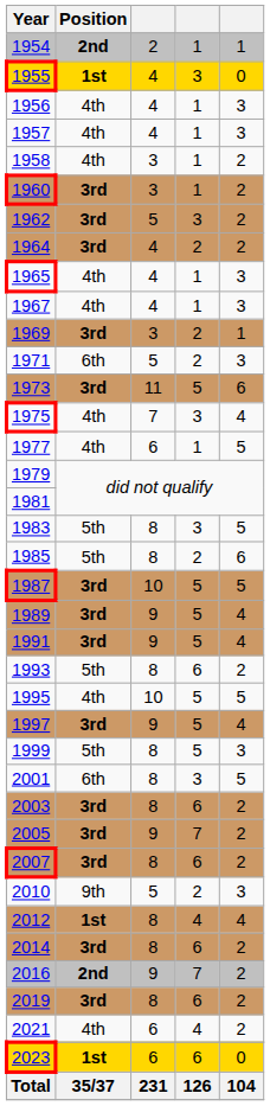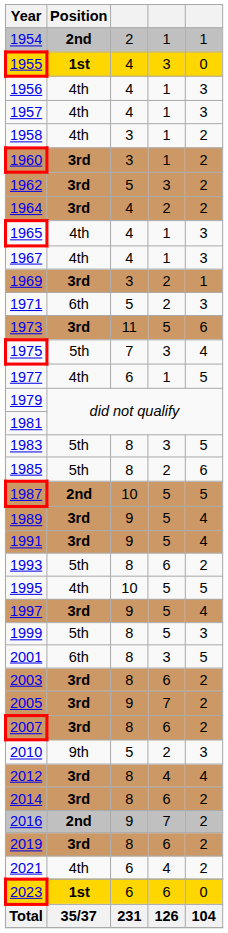1975 | Position: 4th -> 5th
1987 | Position: 3rd -> 2nd
2012 | Position: 1st -> 3rd
